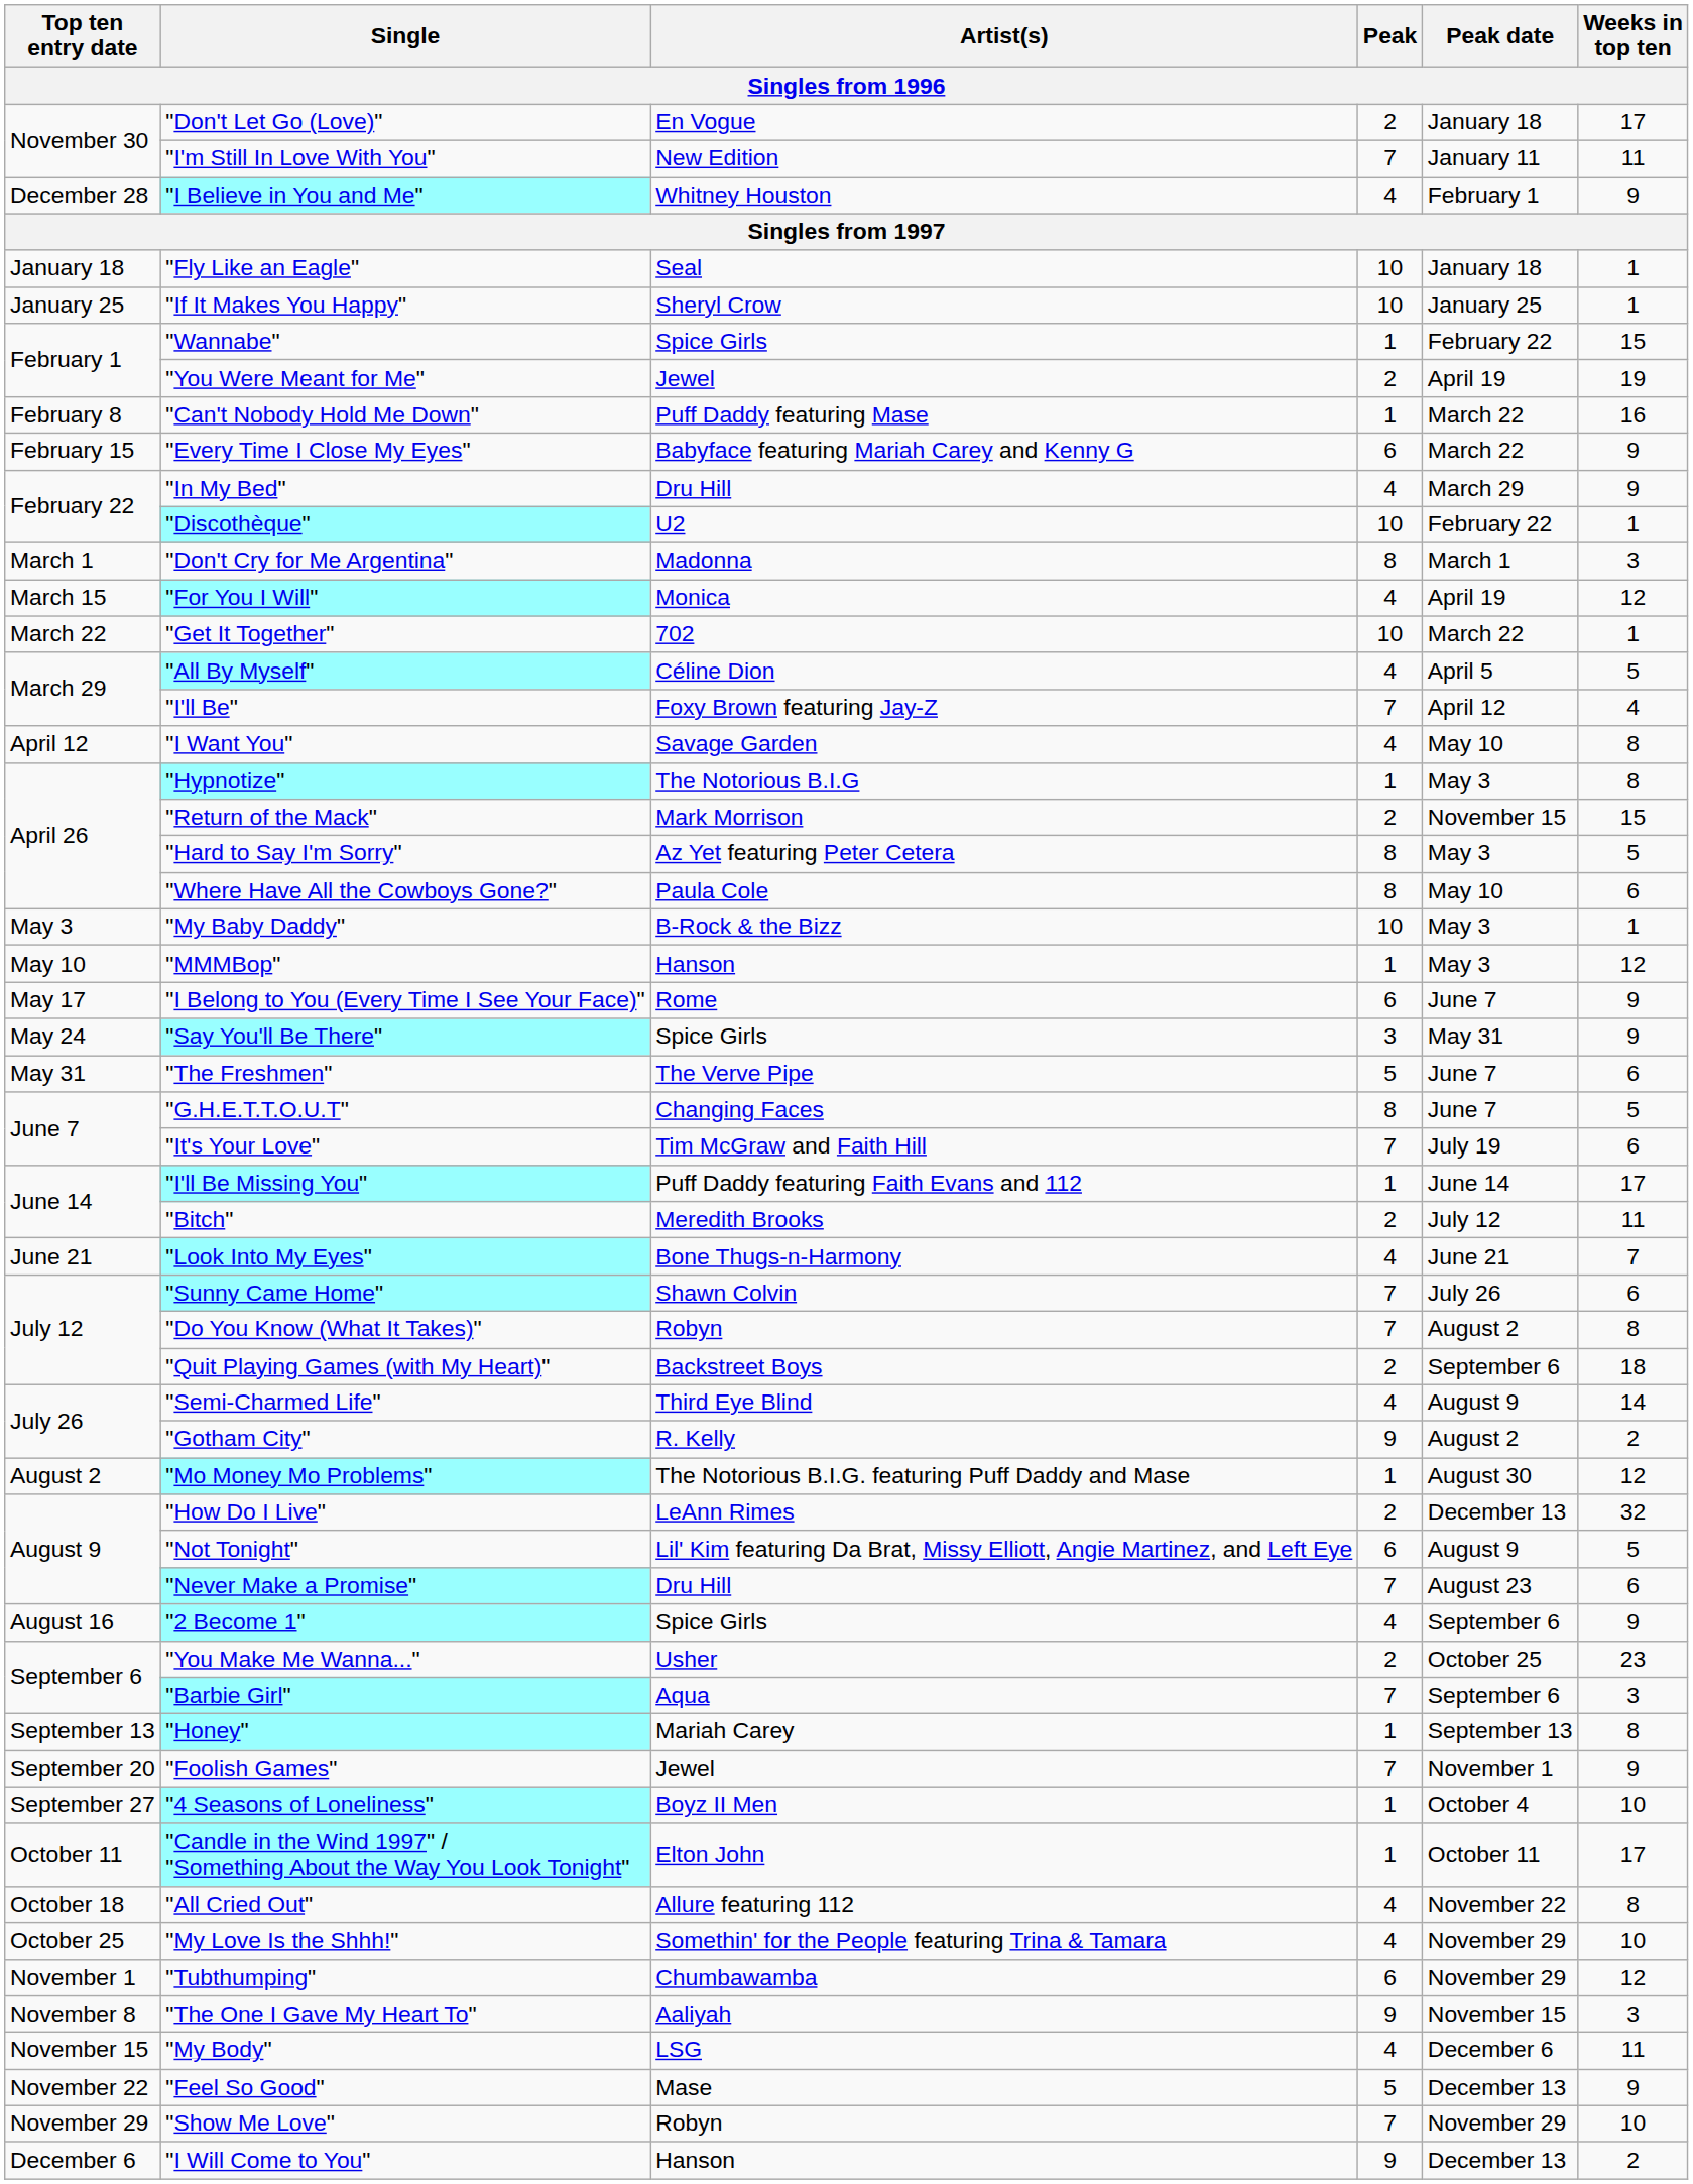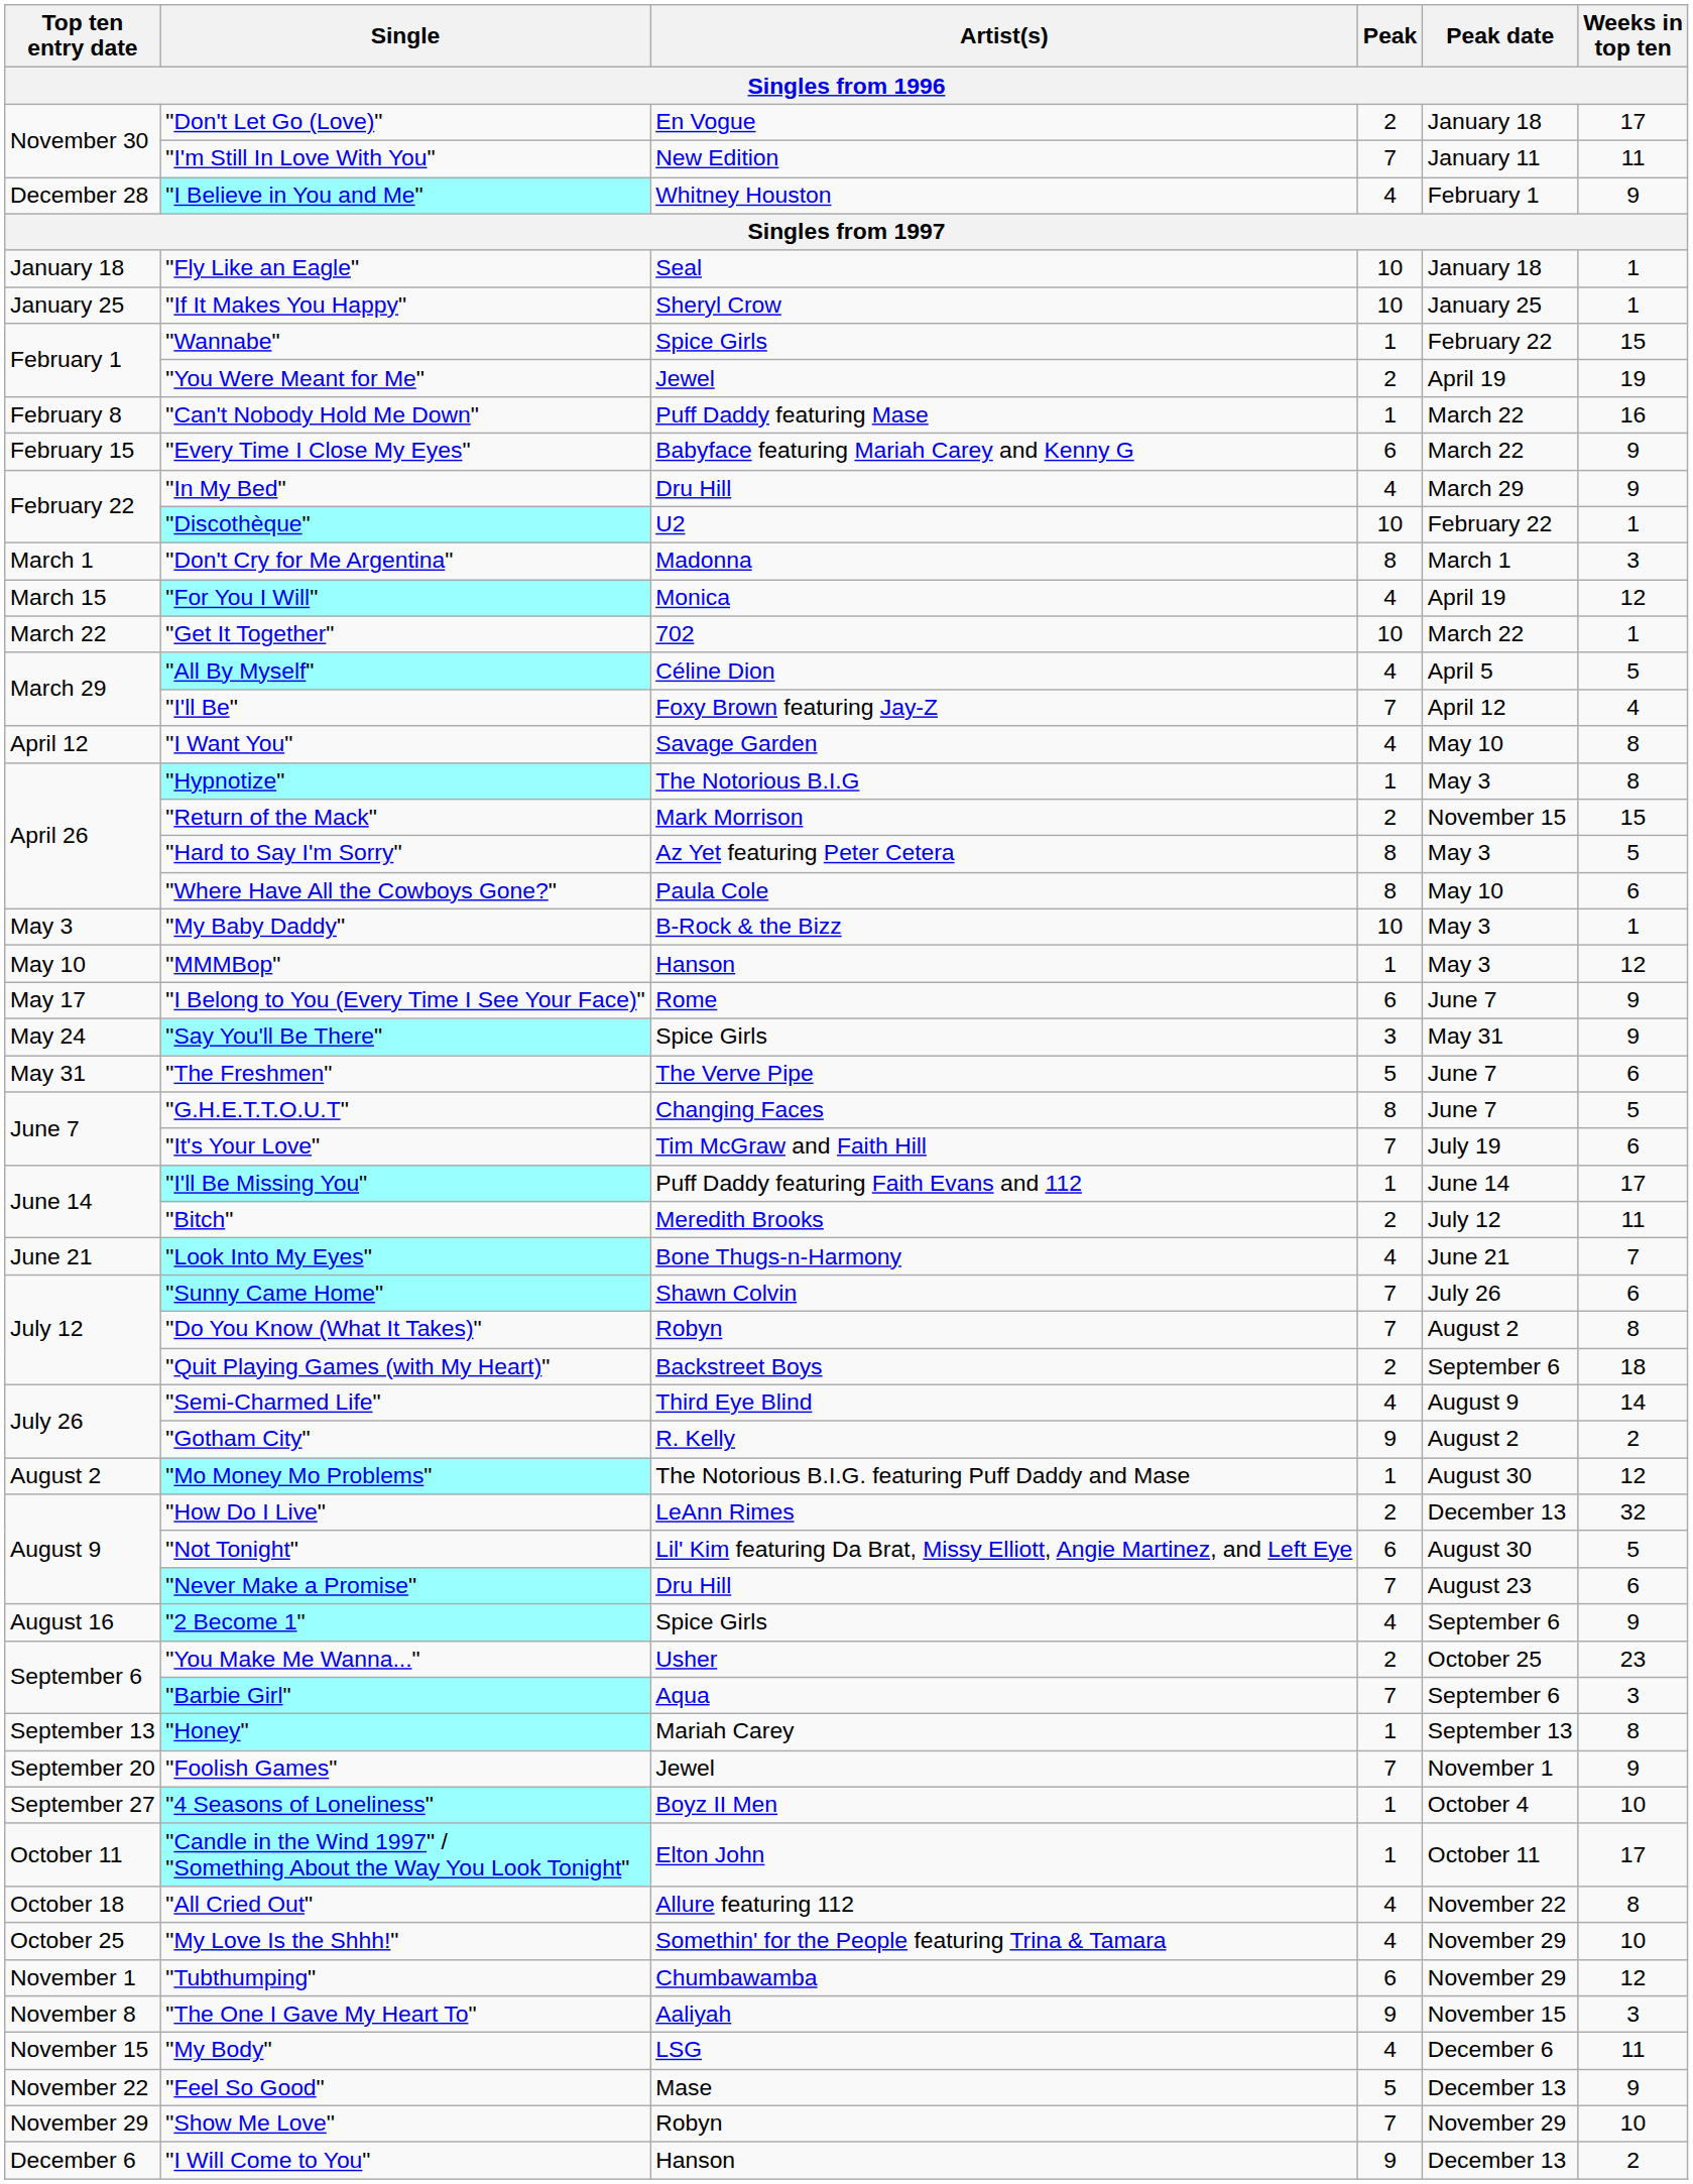"Not Tonight" | Peak date: August 9 -> August 30
